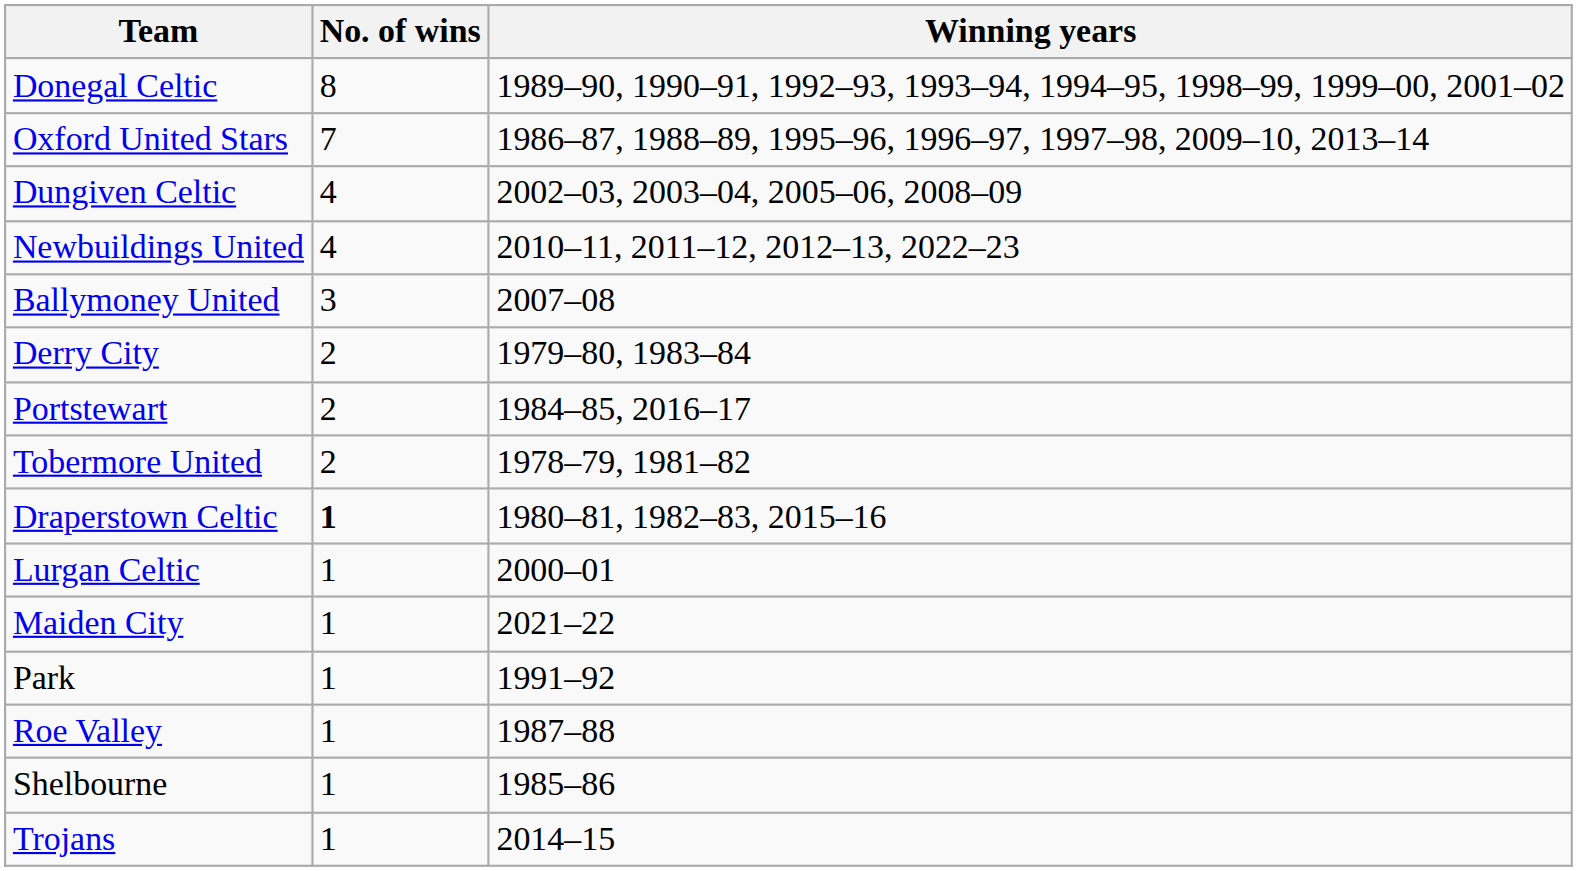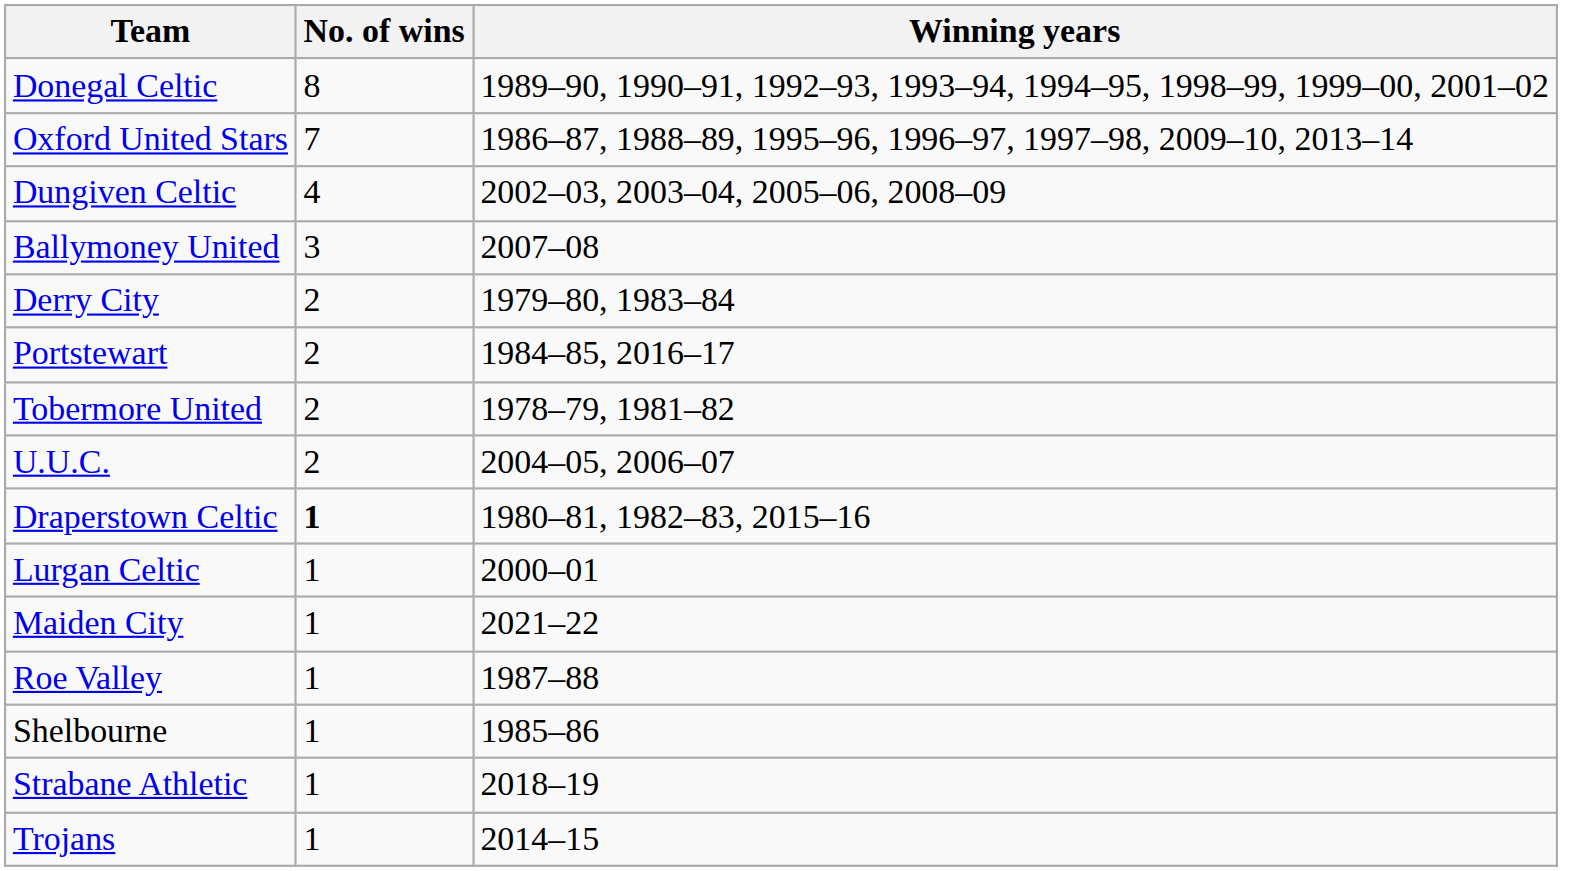- row: Newbuildings United | 4 | 2010–11, 2011–12, 2012–13, 2022–23
+ row: U.U.C. | 2 | 2004–05, 2006–07
- row: Park | 1 | 1991–92
+ row: Strabane Athletic | 1 | 2018–19
